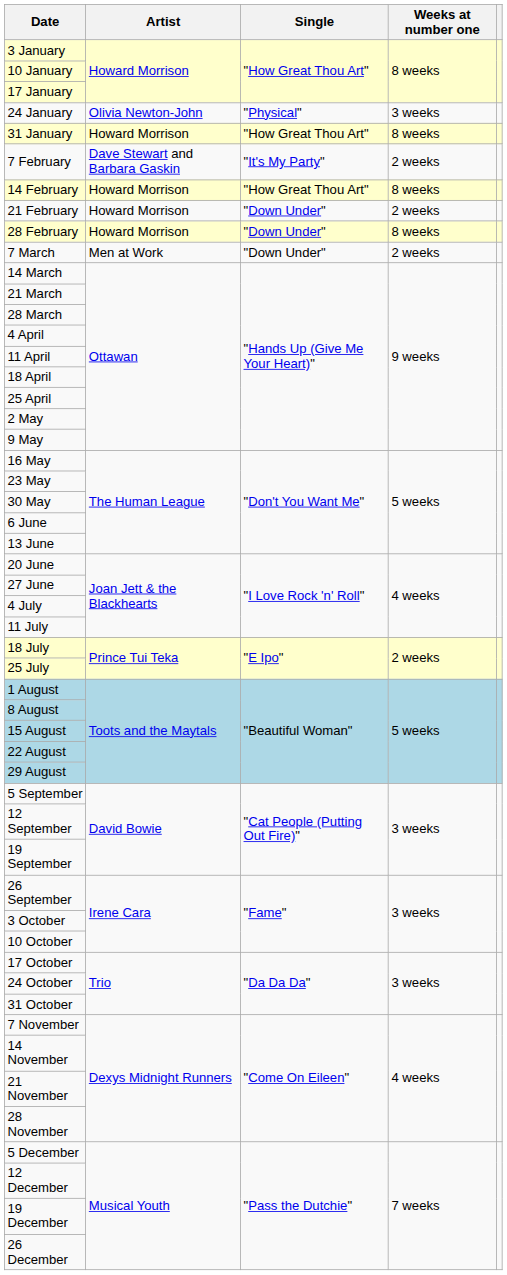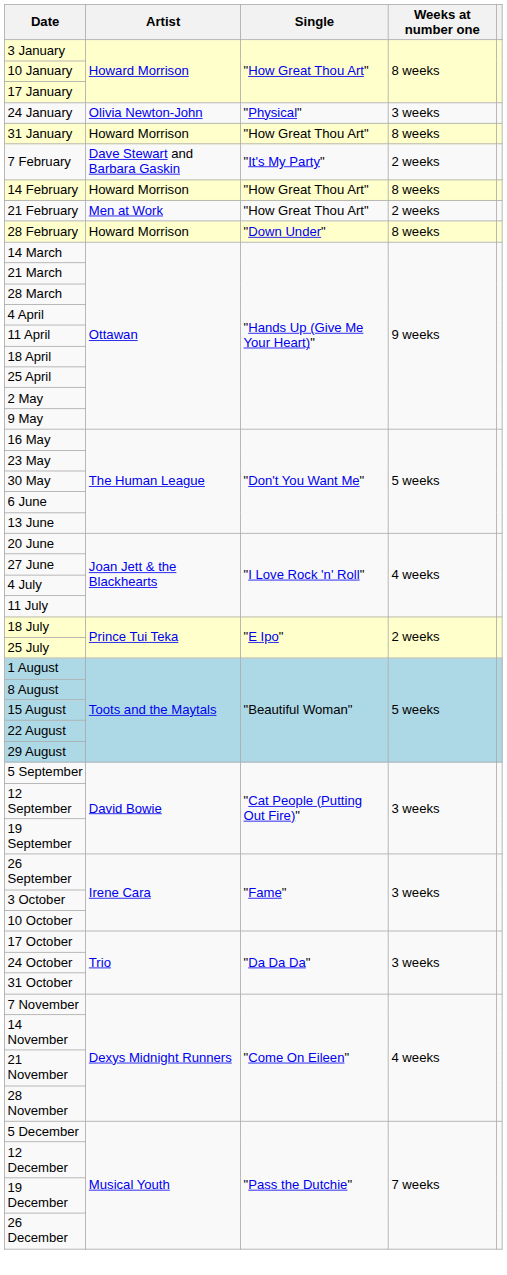21 February | Artist: Howard Morrison -> Men at Work
21 February | Single: "Down Under" -> "How Great Thou Art"
- row: 7 March | Men at Work | "Down Under" | 2 weeks
